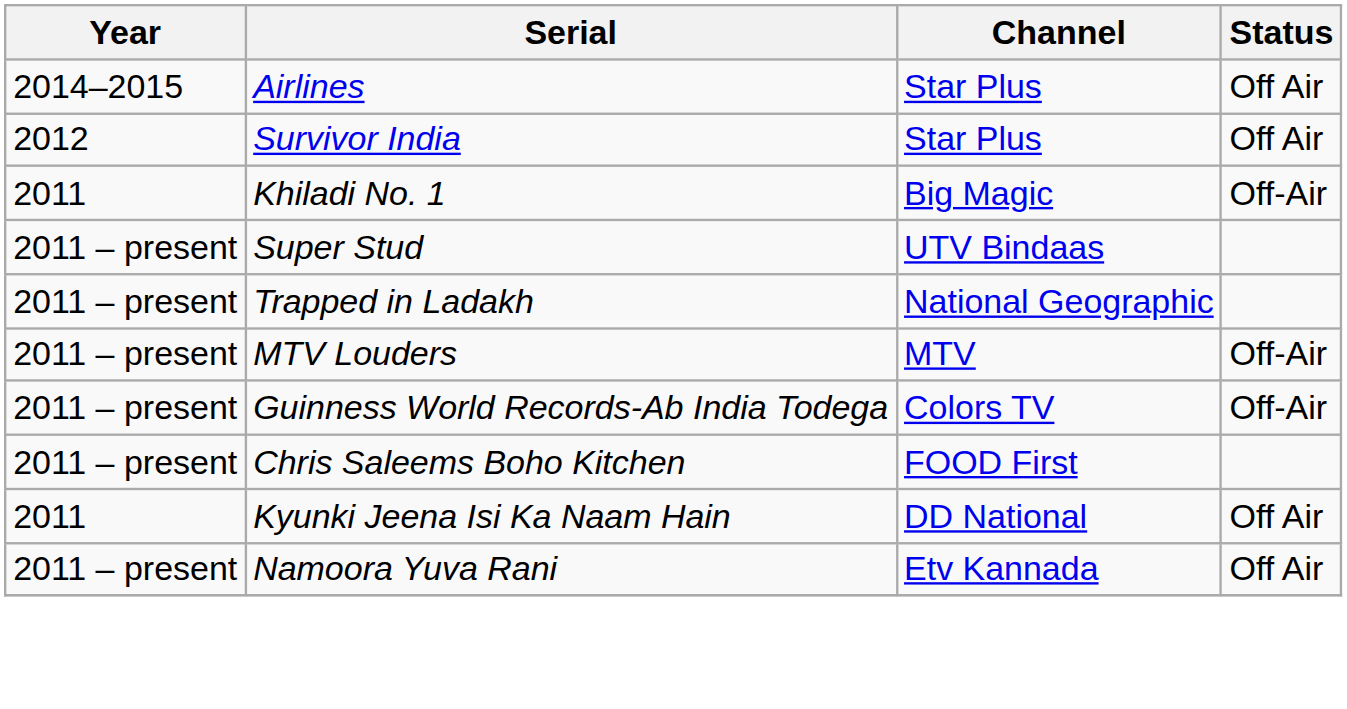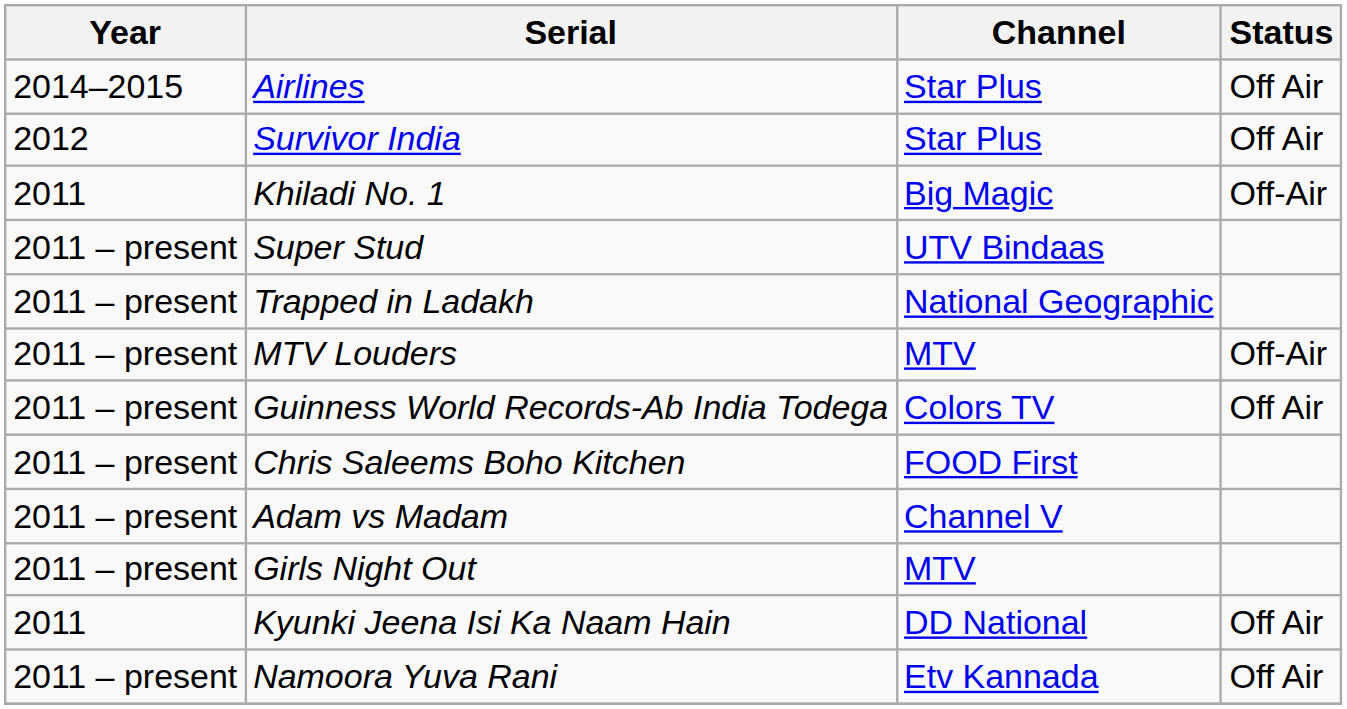Guinness World Records-Ab India Todega | Status: Off-Air -> Off Air
+ row: 2011 – present | Adam vs Madam | Channel V
+ row: 2011 – present | Girls Night Out | MTV
